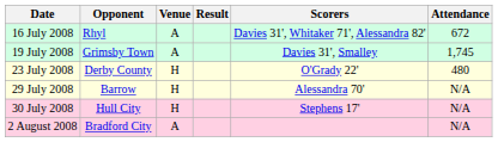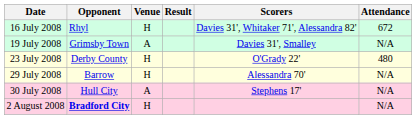16 July 2008 | Venue: A -> H
19 July 2008 | Attendance: 1,745 -> N/A
30 July 2008 | Venue: H -> A
2 August 2008 | Opponent: normal -> bold
2 August 2008 | Venue: A -> H
